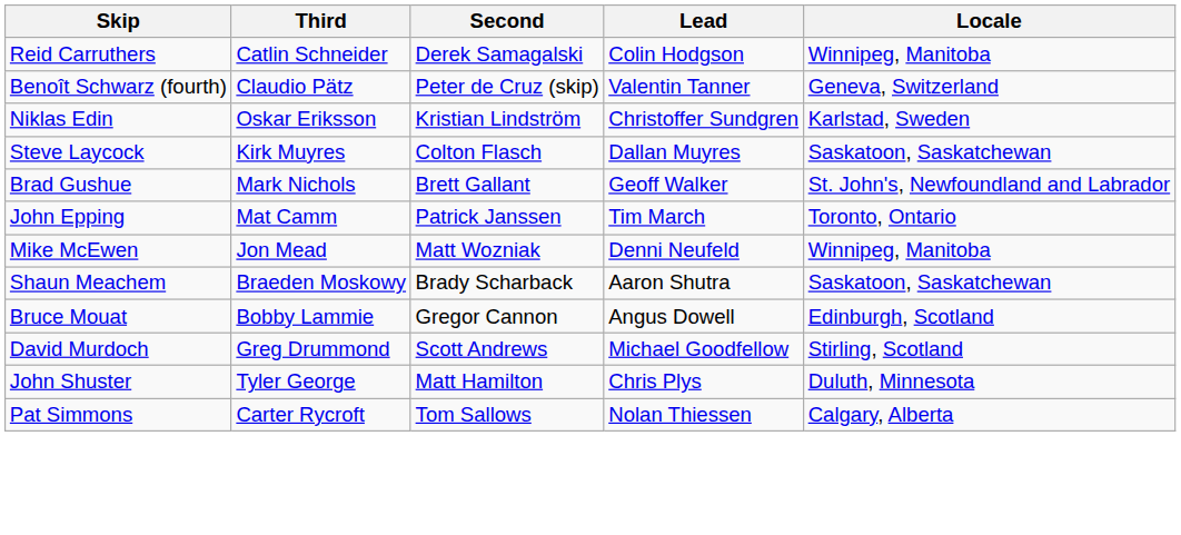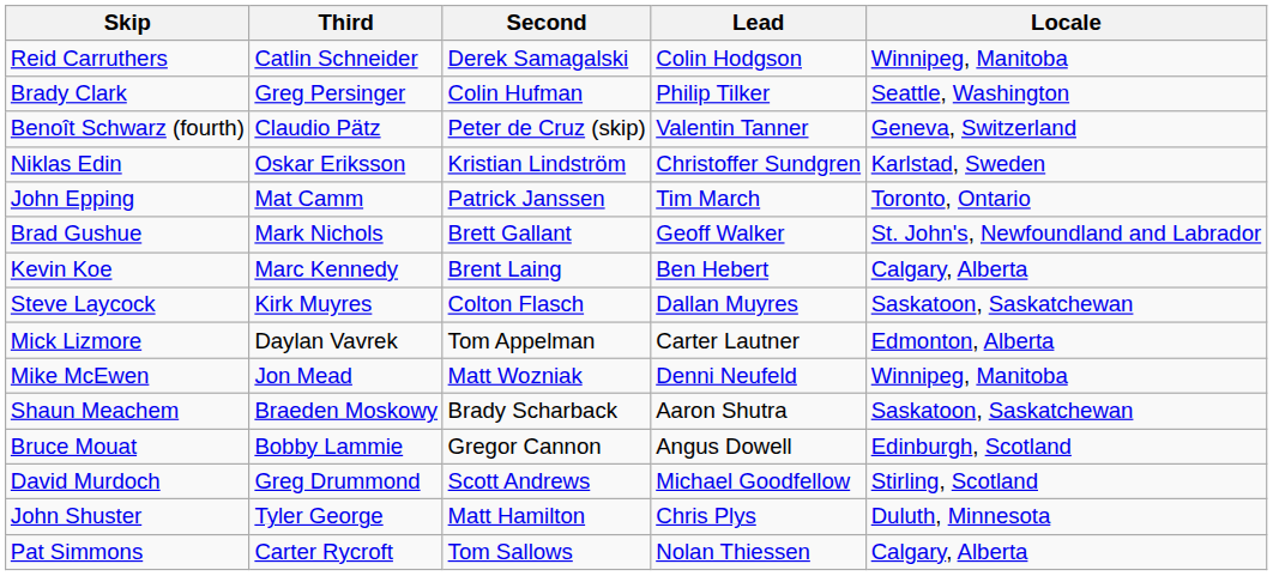+ row: Brady Clark | Greg Persinger | Colin Hufman | Philip Tilker | Seattle, Washington
rows swapped: John Epping <-> Steve Laycock
+ row: Kevin Koe | Marc Kennedy | Brent Laing | Ben Hebert | Calgary, Alberta
+ row: Mick Lizmore | Daylan Vavrek | Tom Appelman | Carter Lautner | Edmonton, Alberta
